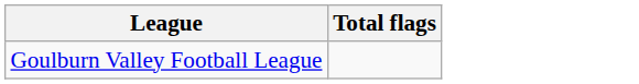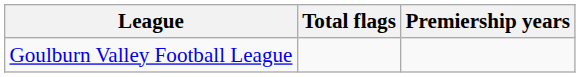+ column: Premiership years
